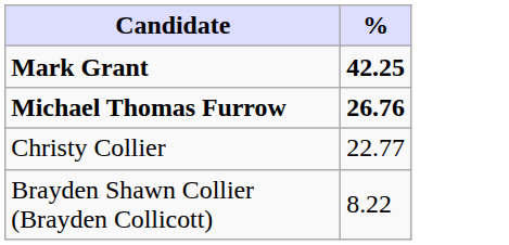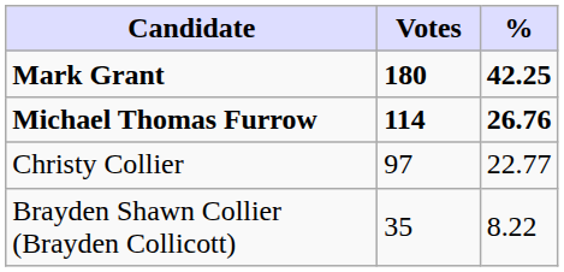+ column: Votes | 180 | 114 | 97 | 35
